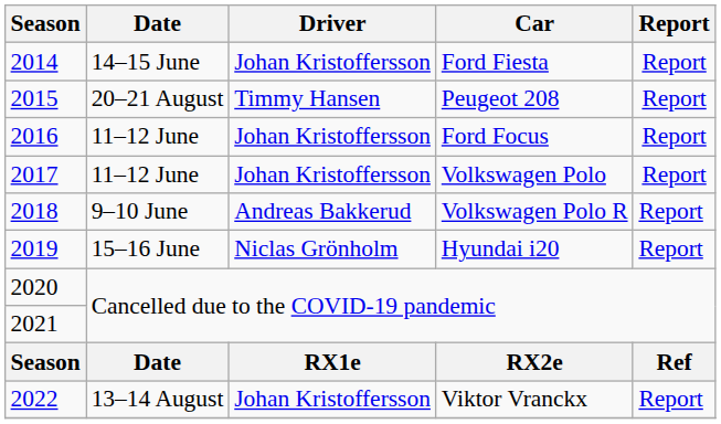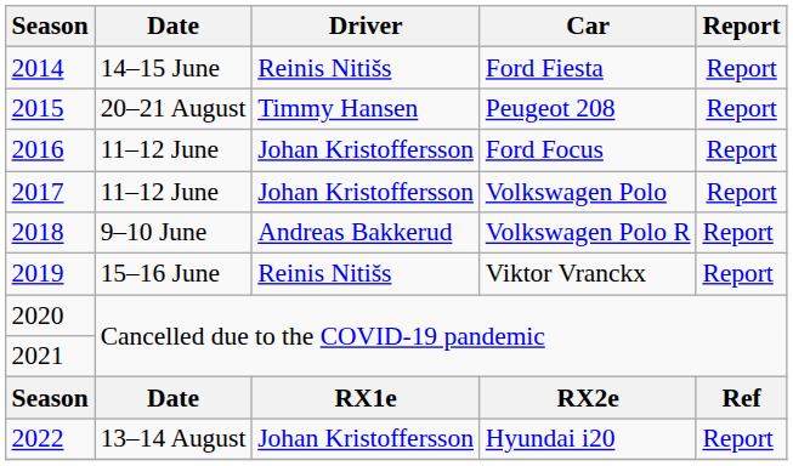2014 | Driver: Johan Kristoffersson -> Reinis Nitišs
2019 | Driver: Niclas Grönholm -> Reinis Nitišs
2019 | Car: Hyundai i20 -> Viktor Vranckx
2022 | Car: Viktor Vranckx -> Hyundai i20
